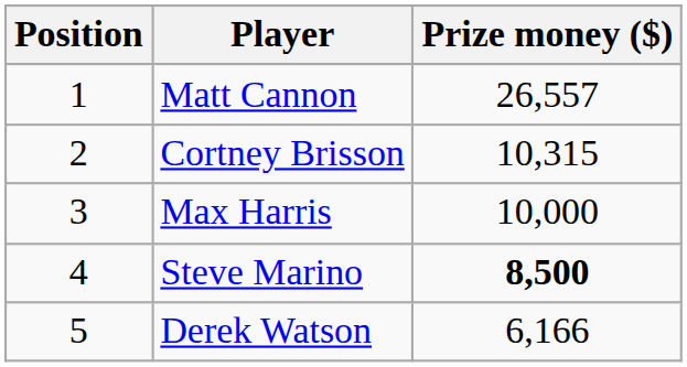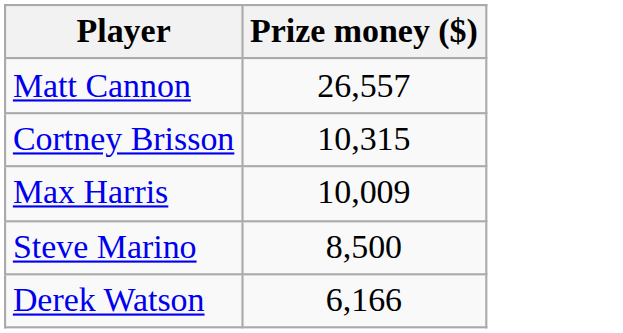- column: Position | 1 | 2 | 3 | 4 | 5
Max Harris | Prize money ($): 10,000 -> 10,009
Steve Marino | Prize money ($): bold -> normal
